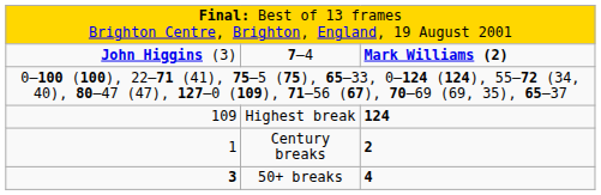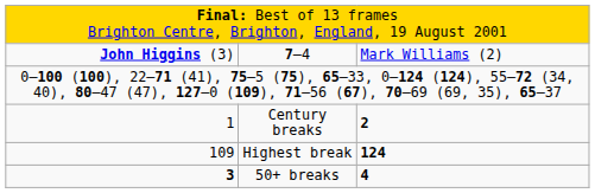7–4 | column 3: bold -> normal
rows swapped: Highest break <-> Century breaks
